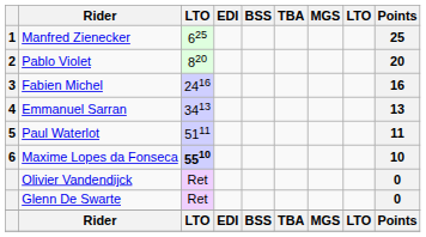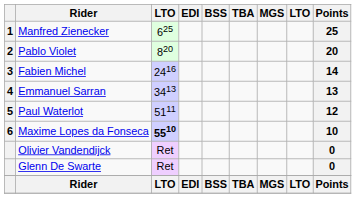Fabien Michel | Points: 16 -> 14
Paul Waterlot | Points: 11 -> 12
